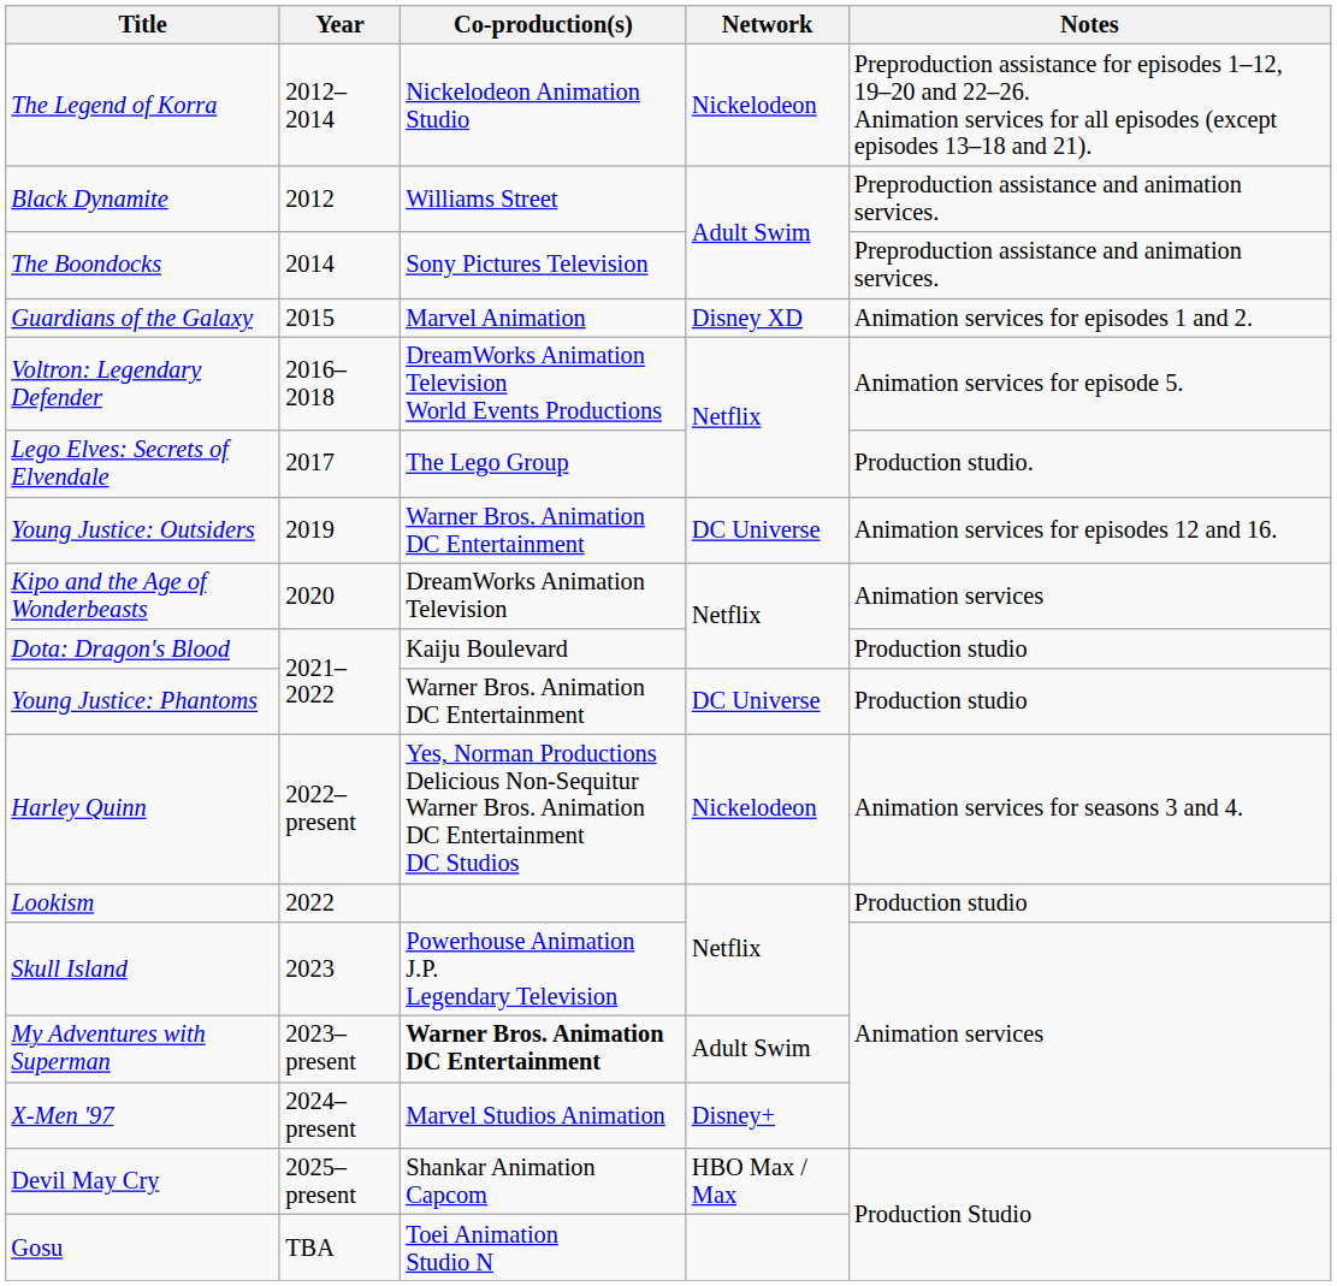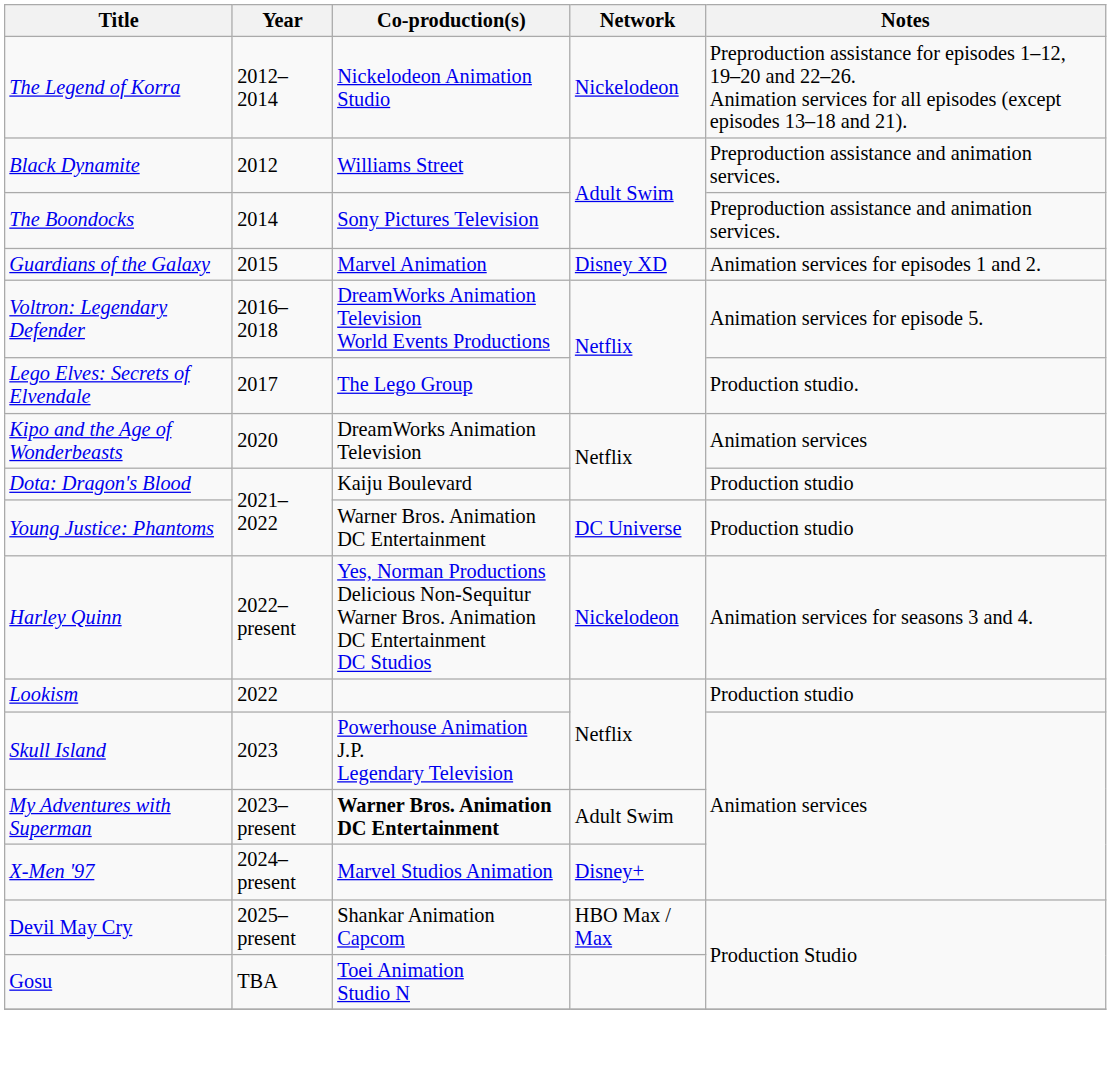- row: Young Justice: Outsiders | 2019 | Warner Bros. Animation DC Entertainment | DC Universe | Animation services for episodes 12 and 16.
